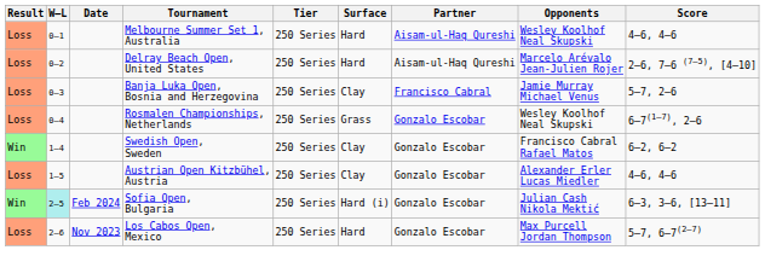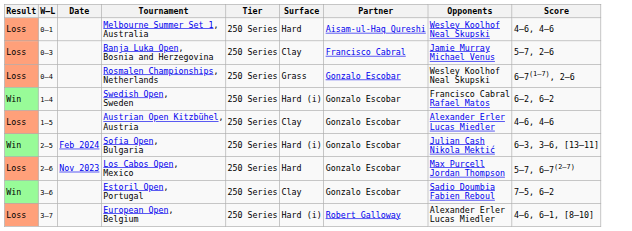- row: Loss | 0–2 | Delray Beach Open, United States | 250 Series | Hard | Aisam-ul-Haq Qureshi | Marcelo Arévalo Jean-Julien Rojer | 2–6, 7–6 (7–5), [4–10]
Swedish Open, Sweden | Surface: Clay -> Hard (i)
Sofia Open, Bulgaria | W–L: paleturquoise background -> no background
+ row: Win | 3–6 | Estoril Open, Portugal | 250 Series | Clay | Gonzalo Escobar | Sadio Doumbia Fabien Reboul | 7–5, 6–2
+ row: Loss | 3–7 | European Open, Belgium | 250 Series | Hard (i) | Robert Galloway | Alexander Erler Lucas Miedler | 4–6, 6–1, [8–10]
